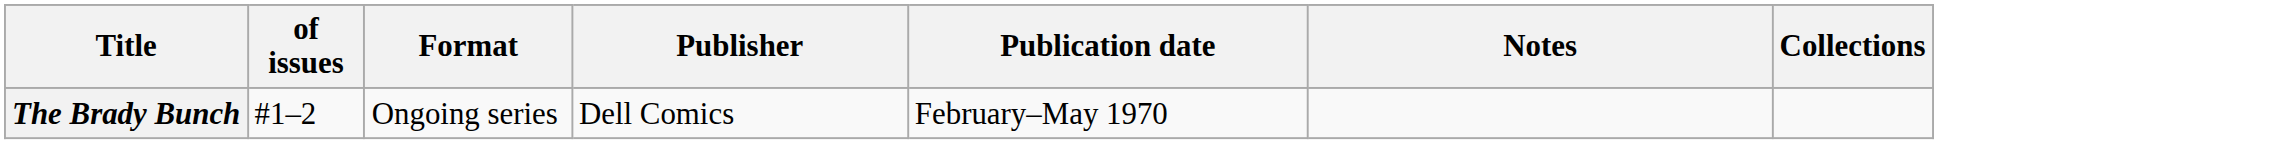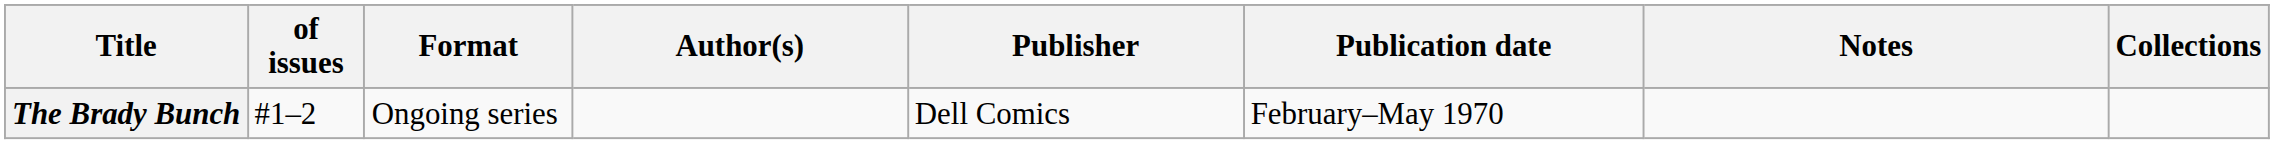+ column: Author(s)
